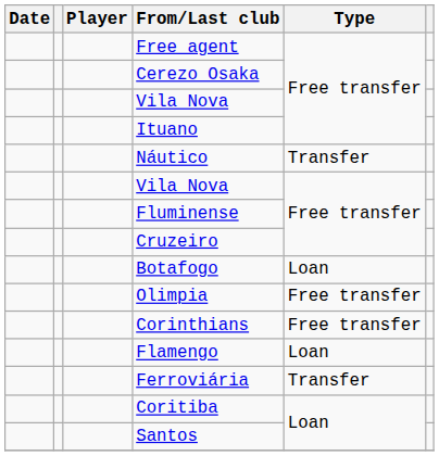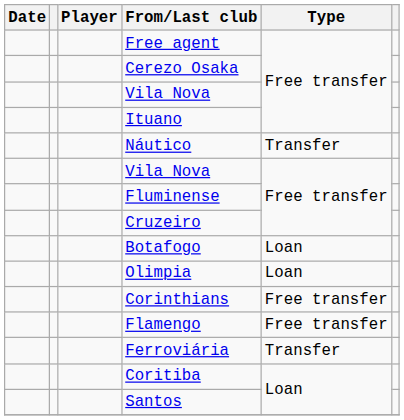Olimpia | Type: Free transfer -> Loan
Flamengo | Type: Loan -> Free transfer
